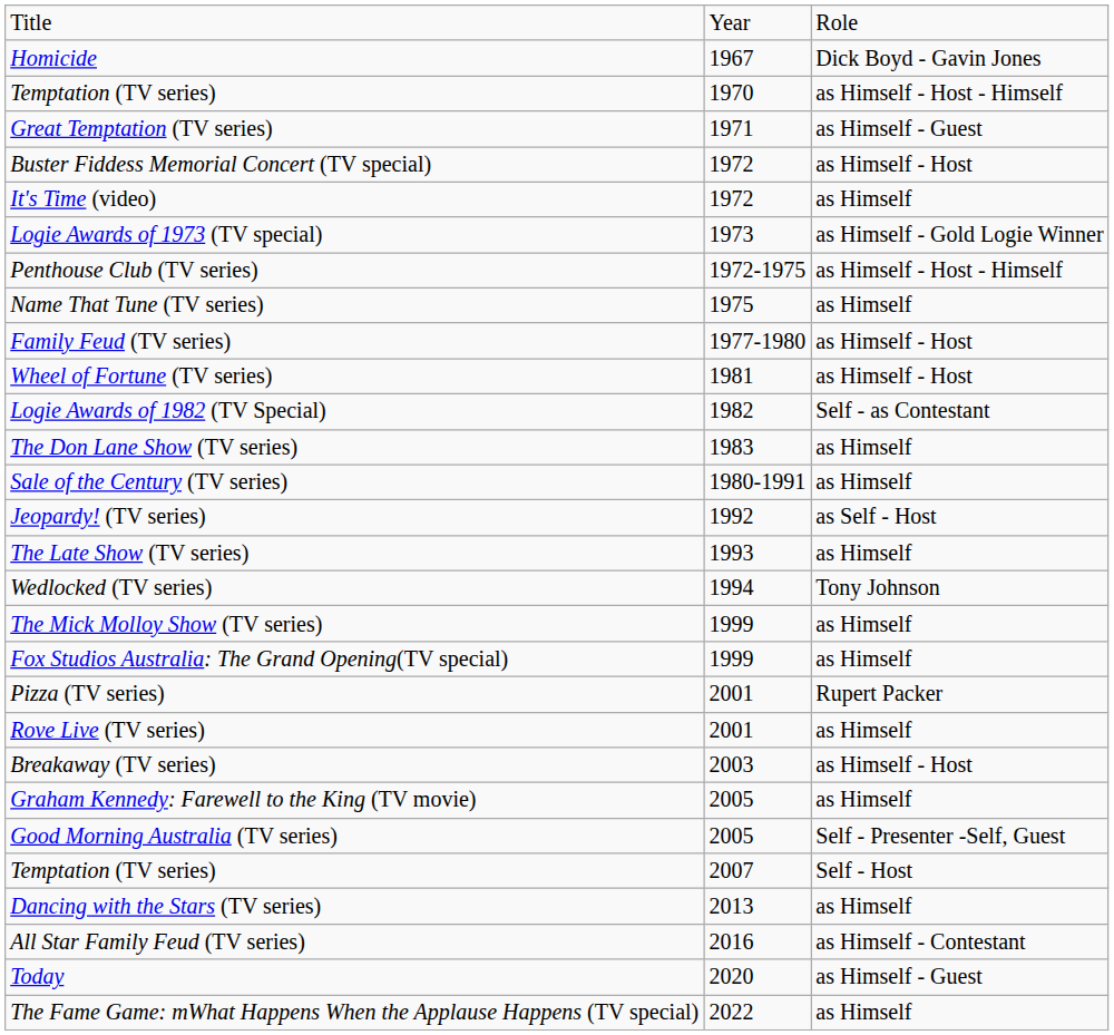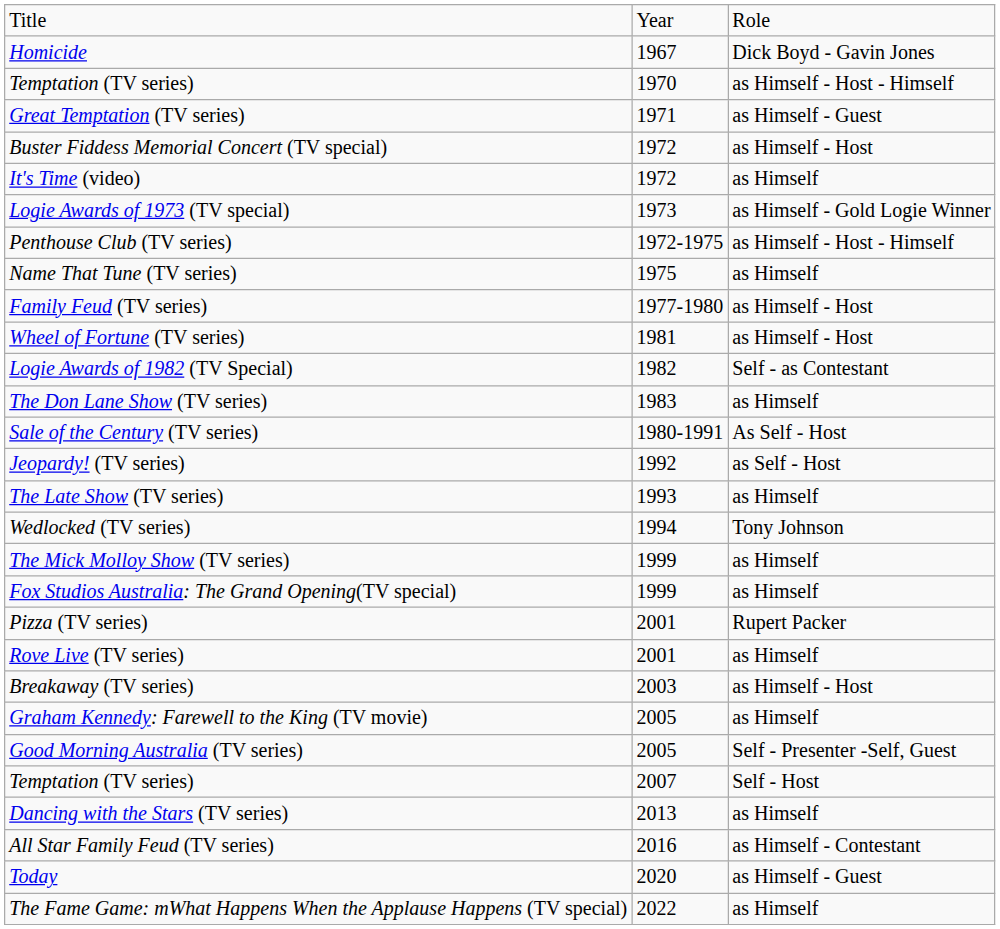Sale of the Century (TV series) | column 3: as Himself -> As Self - Host
